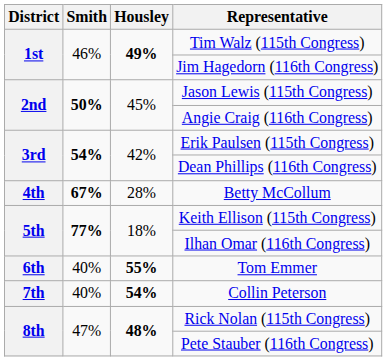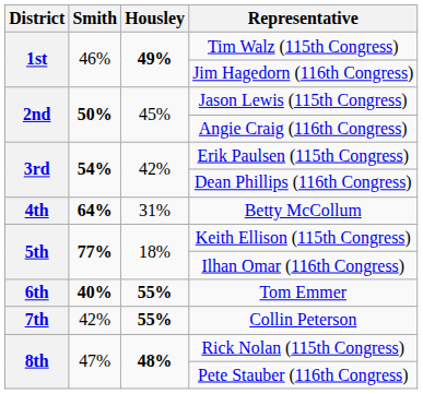Betty McCollum | Smith: 67% -> 64%
Betty McCollum | Housley: 28% -> 31%
Tom Emmer | Smith: normal -> bold
Collin Peterson | Smith: 40% -> 42%
Collin Peterson | Housley: 54% -> 55%
